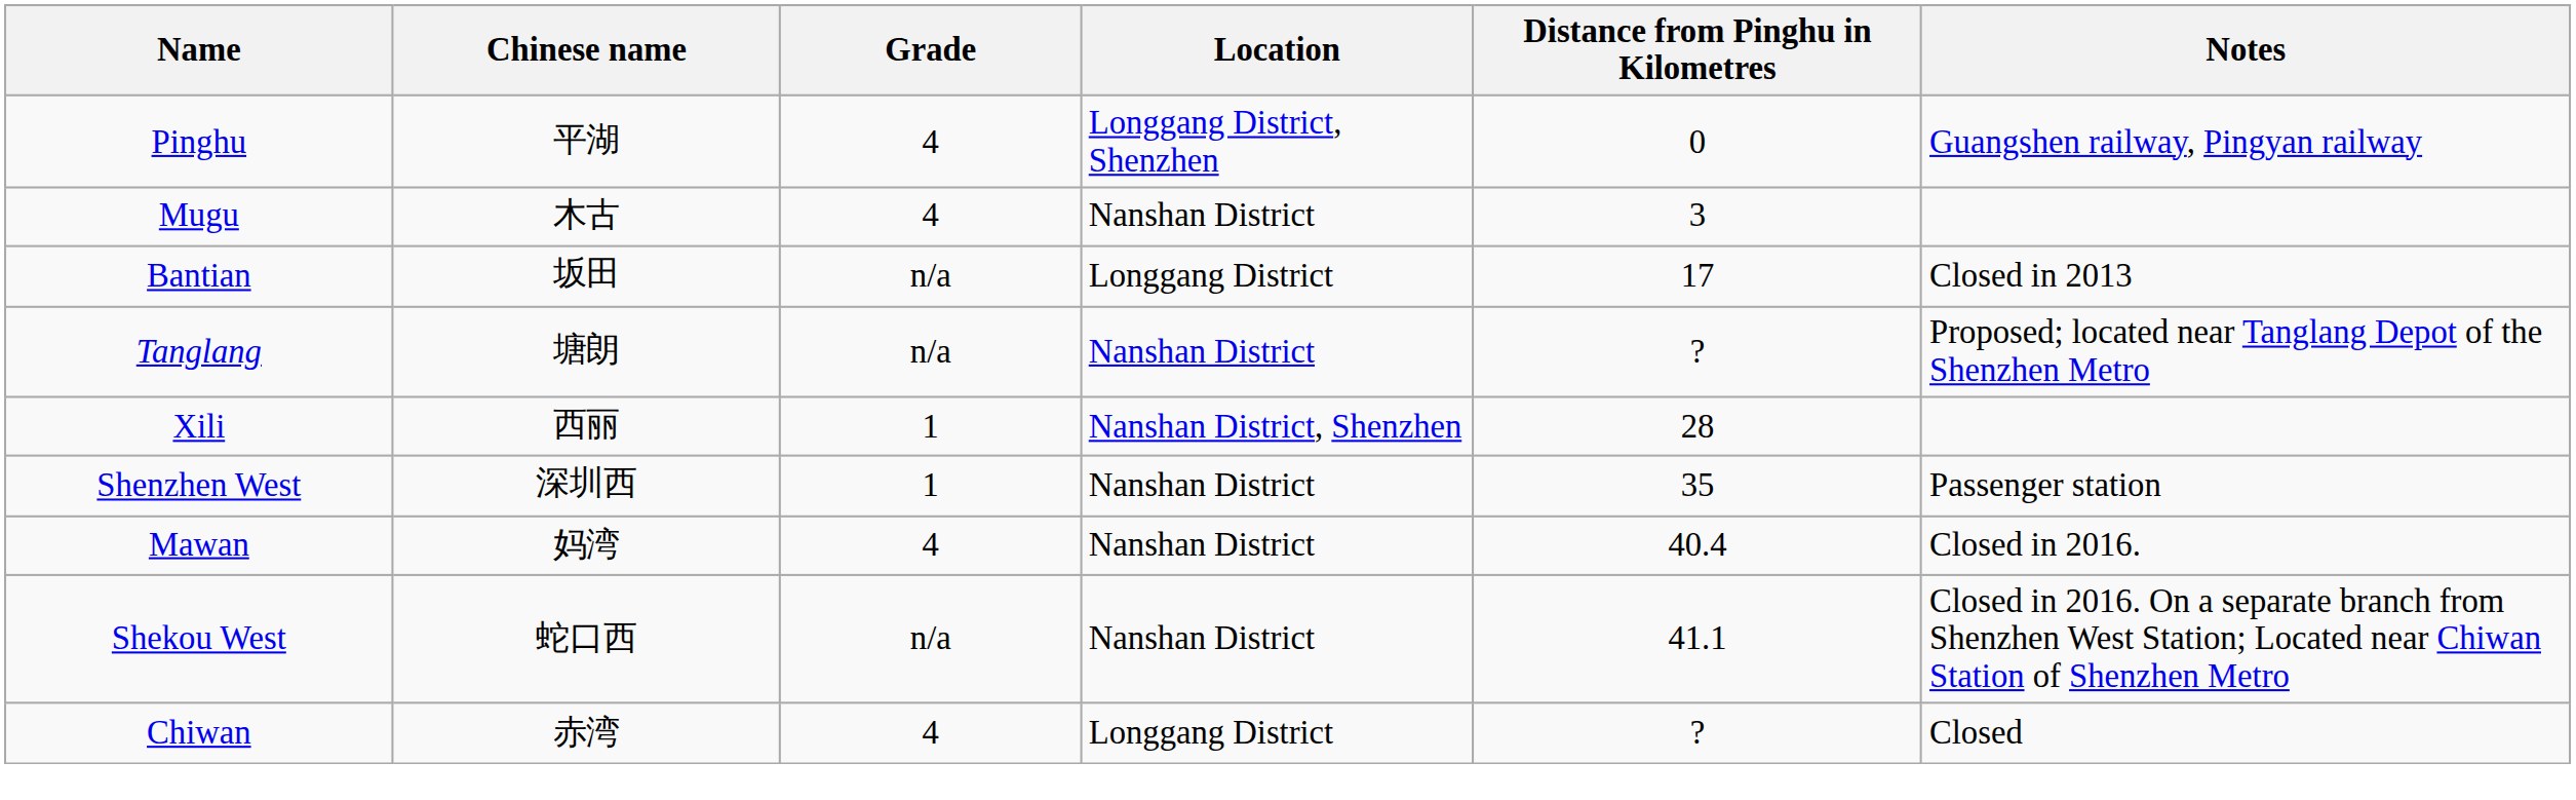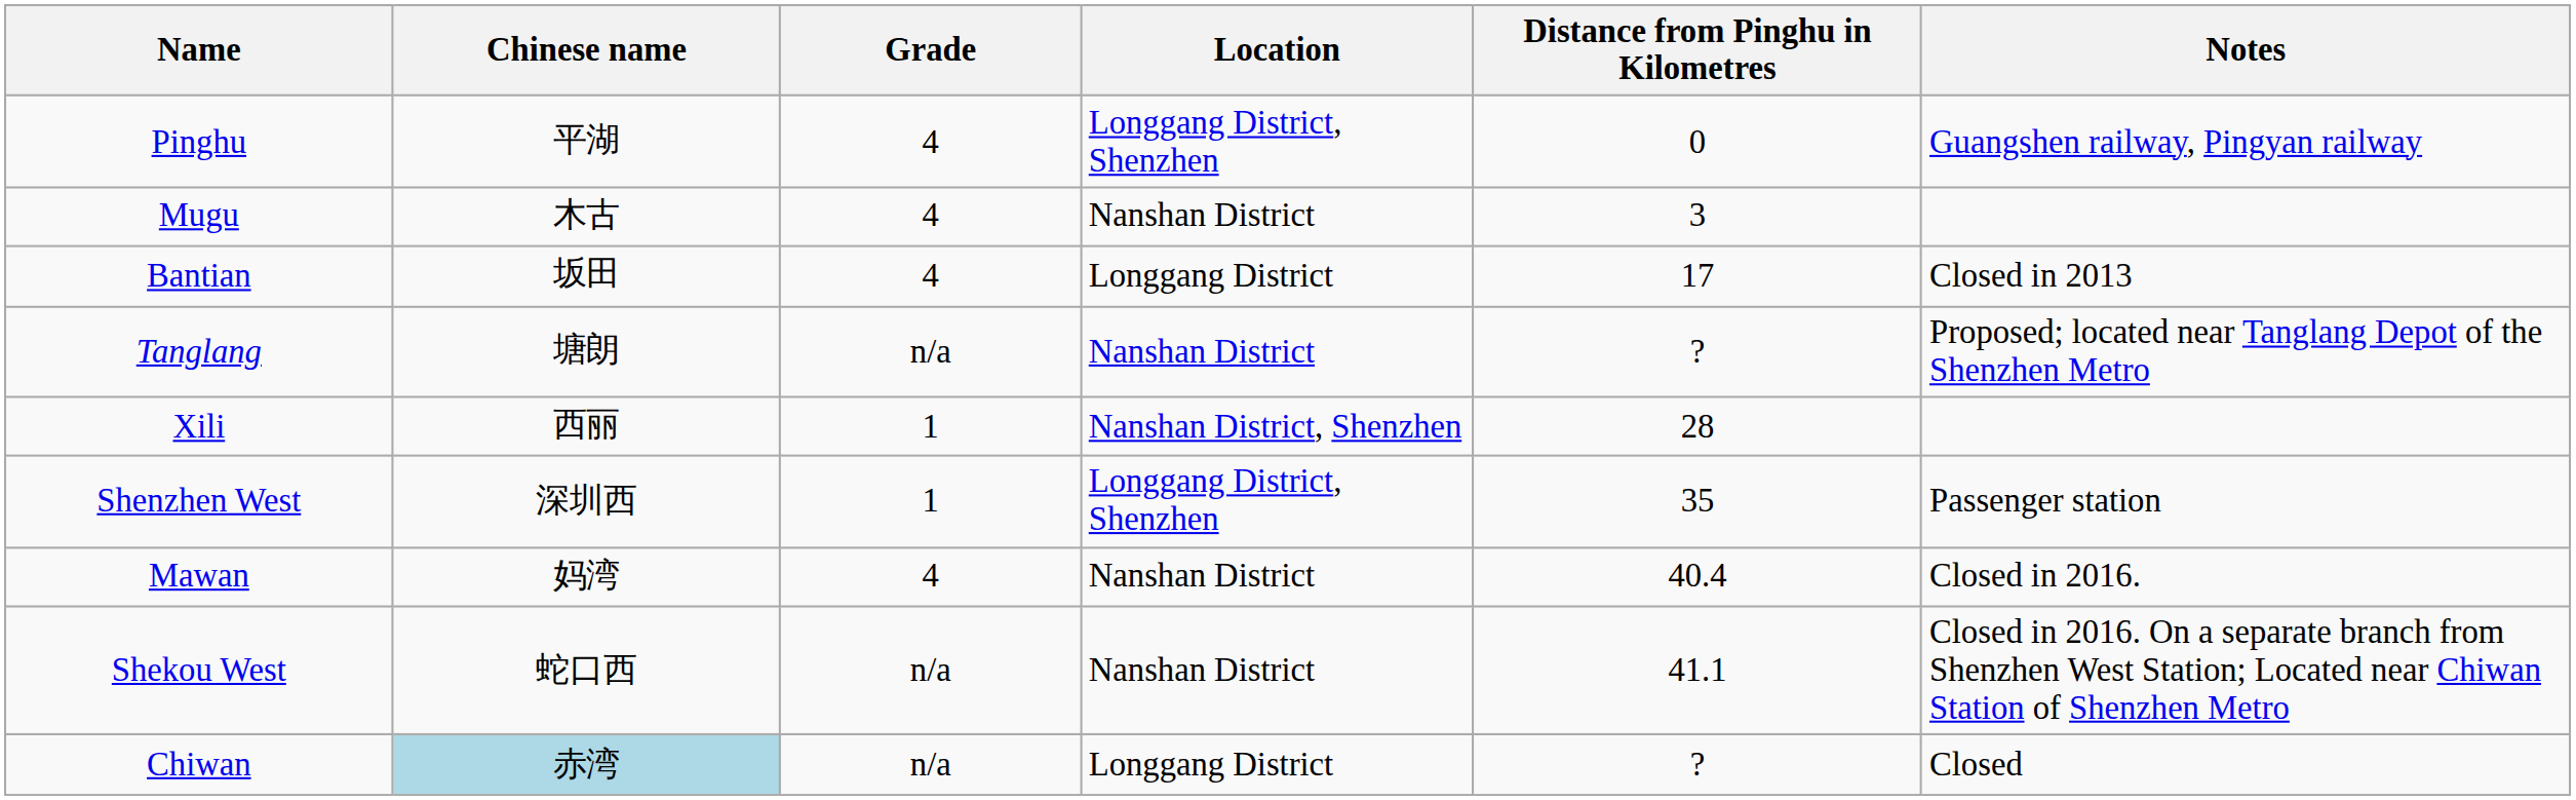Bantian | Grade: n/a -> 4
Shenzhen West | Location: Nanshan District -> Longgang District, Shenzhen
Chiwan | Chinese name: no background -> lightblue background
Chiwan | Grade: 4 -> n/a
